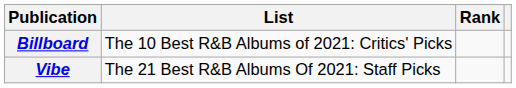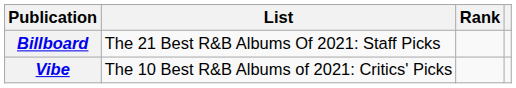Billboard | List: The 10 Best R&B Albums of 2021: Critics' Picks -> The 21 Best R&B Albums Of 2021: Staff Picks
Vibe | List: The 21 Best R&B Albums Of 2021: Staff Picks -> The 10 Best R&B Albums of 2021: Critics' Picks
